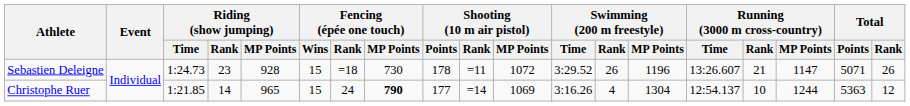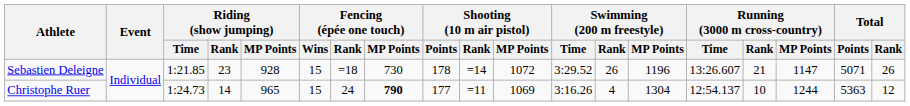Sebastien Deleigne | Riding (show jumping) / Time: 1:24.73 -> 1:21.85
Sebastien Deleigne | Shooting (10 m air pistol) / Rank: =11 -> =14
Christophe Ruer | Riding (show jumping) / Time: 1:21.85 -> 1:24.73
Christophe Ruer | Shooting (10 m air pistol) / Rank: =14 -> =11
